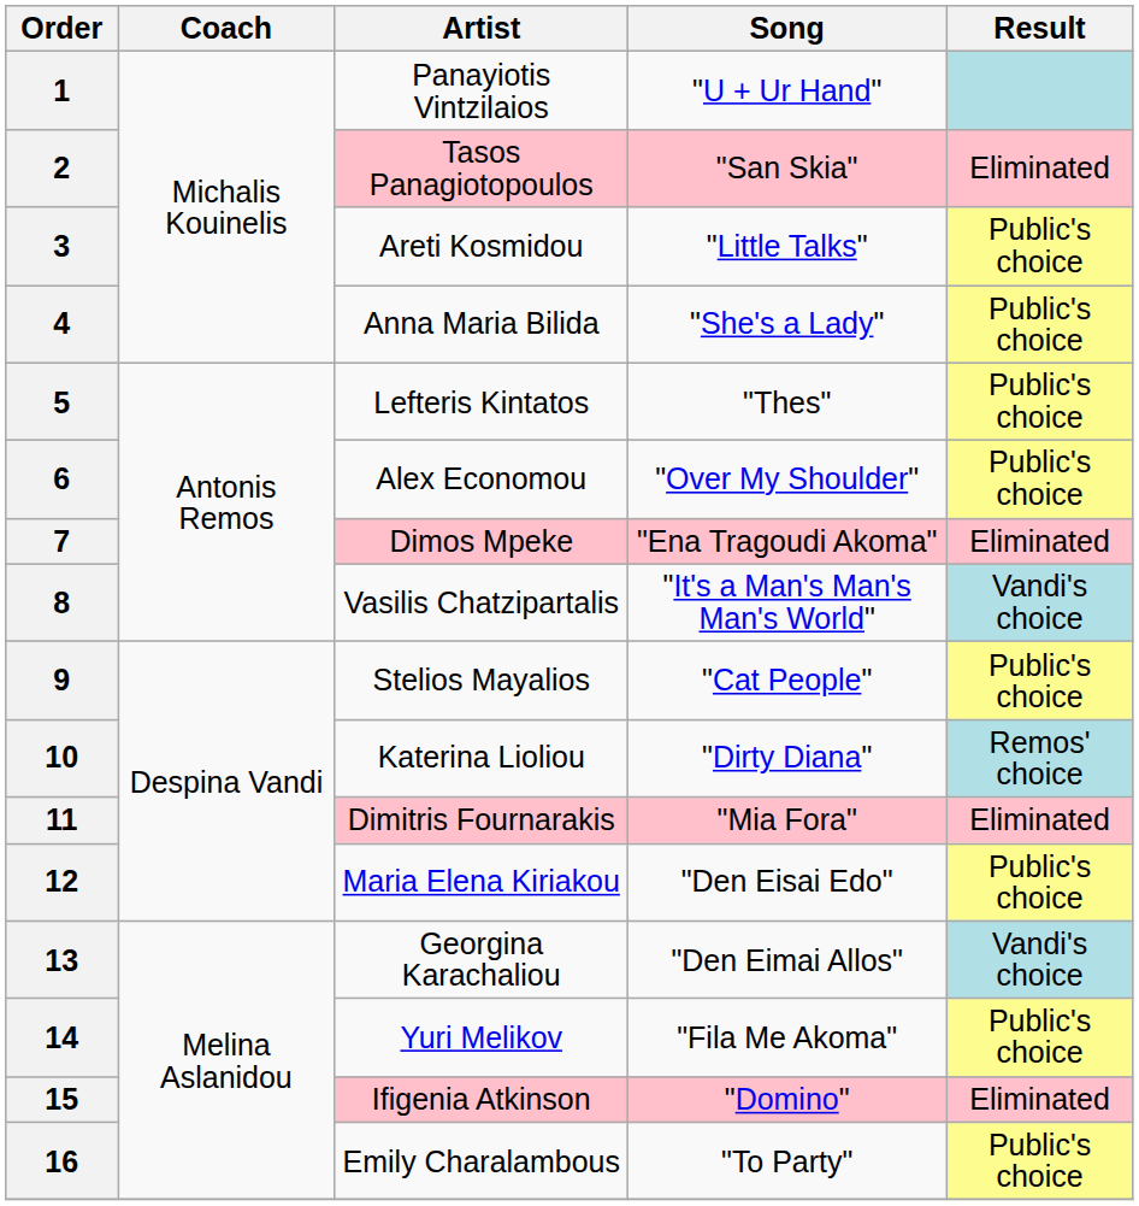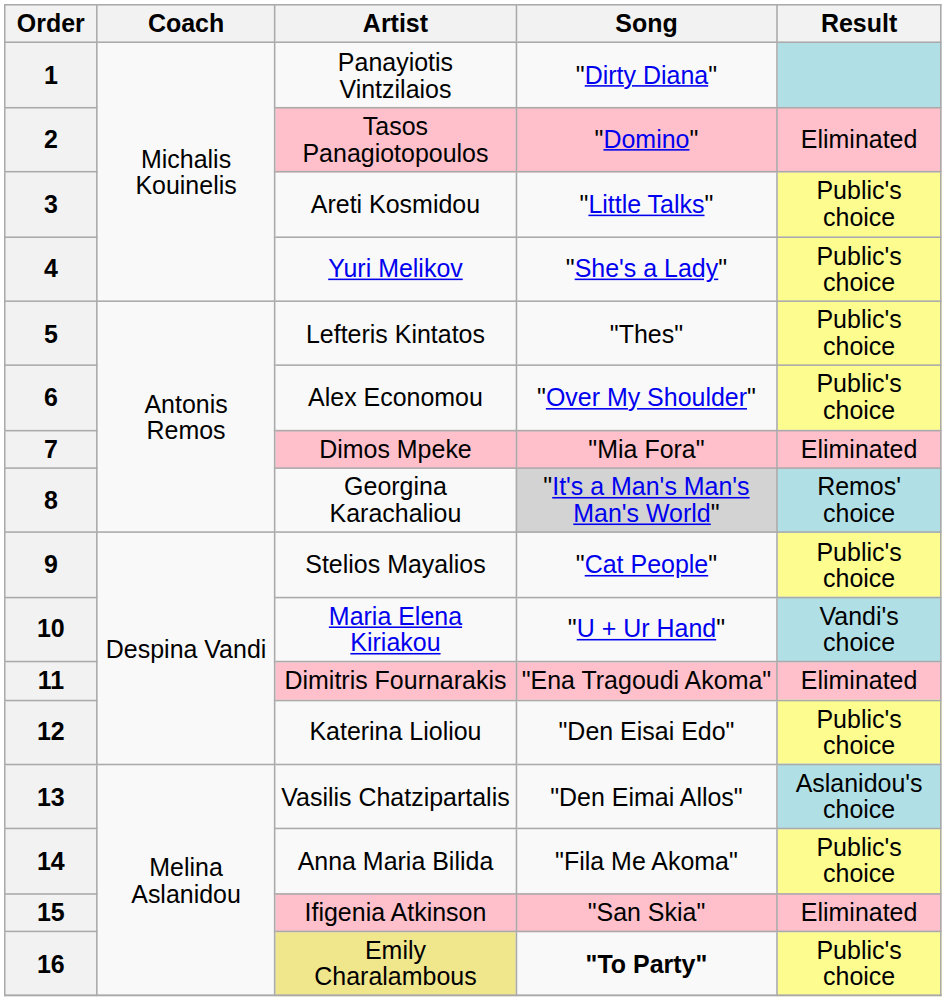1 | Song: "U + Ur Hand" -> "Dirty Diana"
2 | Song: "San Skia" -> "Domino"
4 | Artist: Anna Maria Bilida -> Yuri Melikov
7 | Song: "Ena Tragoudi Akoma" -> "Mia Fora"
8 | Artist: Vasilis Chatzipartalis -> Georgina Karachaliou
8 | Song: no background -> lightgrey background
8 | Result: Vandi's choice -> Remos' choice
10 | Artist: Katerina Lioliou -> Maria Elena Kiriakou
10 | Song: "Dirty Diana" -> "U + Ur Hand"
10 | Result: Remos' choice -> Vandi's choice
11 | Song: "Mia Fora" -> "Ena Tragoudi Akoma"
12 | Artist: Maria Elena Kiriakou -> Katerina Lioliou
13 | Artist: Georgina Karachaliou -> Vasilis Chatzipartalis
13 | Result: Vandi's choice -> Aslanidou's choice
14 | Artist: Yuri Melikov -> Anna Maria Bilida
15 | Song: "Domino" -> "San Skia"
16 | Artist: no background -> khaki background
16 | Song: normal -> bold
